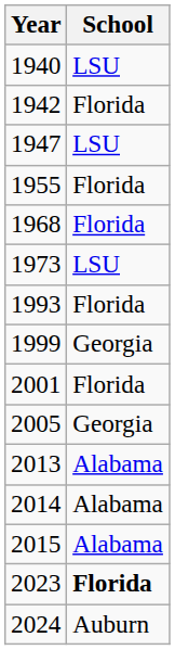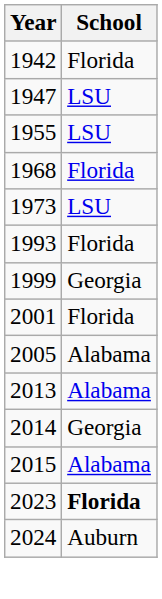- row: 1940 | LSU
1955 | School: Florida -> LSU
2005 | School: Georgia -> Alabama
2014 | School: Alabama -> Georgia
